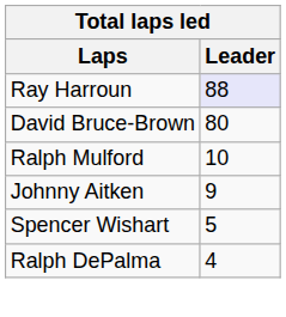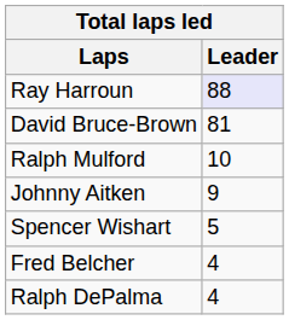David Bruce-Brown | Leader: 80 -> 81
+ row: Fred Belcher | 4
